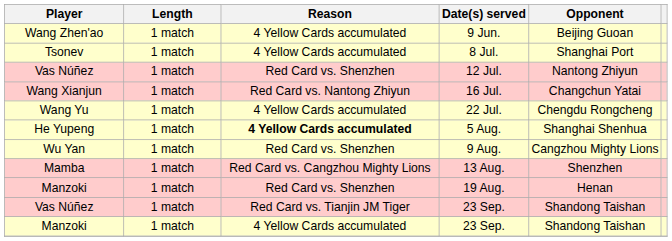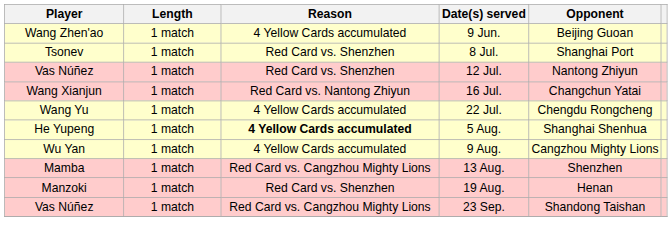8 Jul. | Reason: 4 Yellow Cards accumulated -> Red Card vs. Shenzhen
9 Aug. | Reason: Red Card vs. Shenzhen -> 4 Yellow Cards accumulated
Vas Núñez / 23 Sep. | Reason: Red Card vs. Tianjin JM Tiger -> Red Card vs. Cangzhou Mighty Lions
- row: Manzoki | 1 match | 4 Yellow Cards accumulated | 23 Sep. | Shandong Taishan
